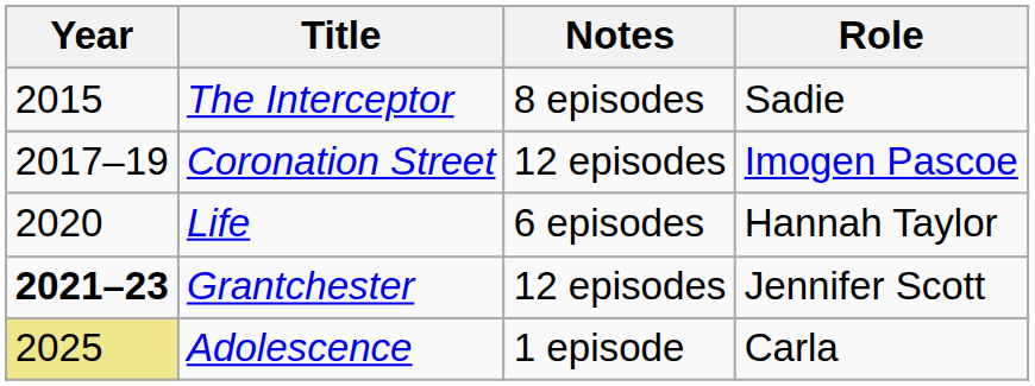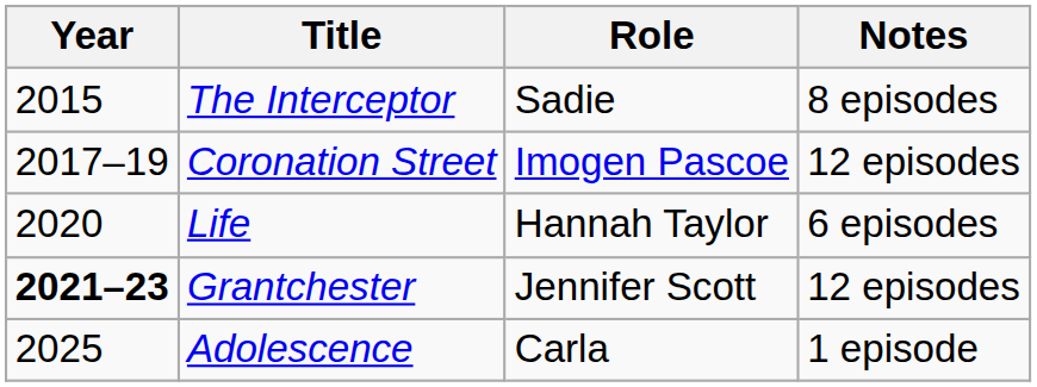columns swapped: Role <-> Notes
Adolescence | Year: khaki background -> no background
